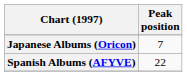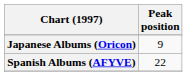Japanese Albums (Oricon) | Peak position: 7 -> 9
